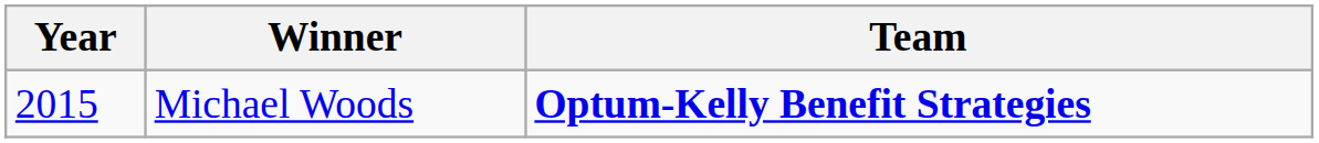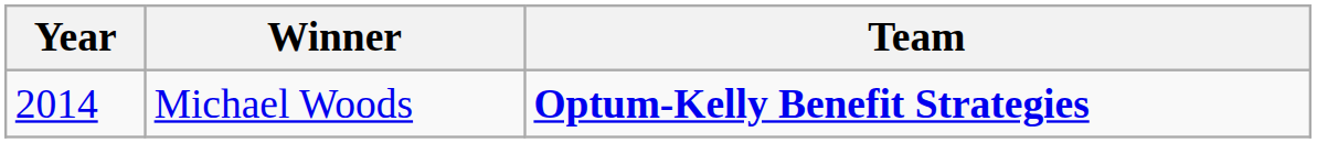Michael Woods | Year: 2015 -> 2014
